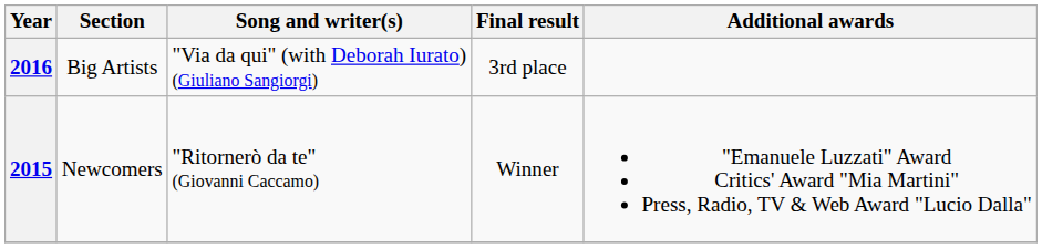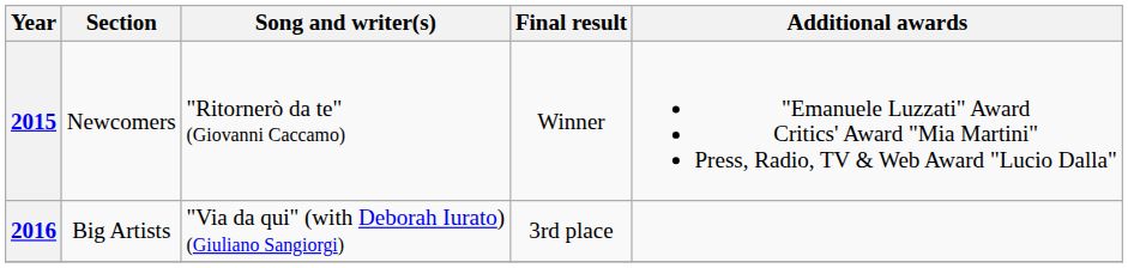rows swapped: 2015 <-> 2016
